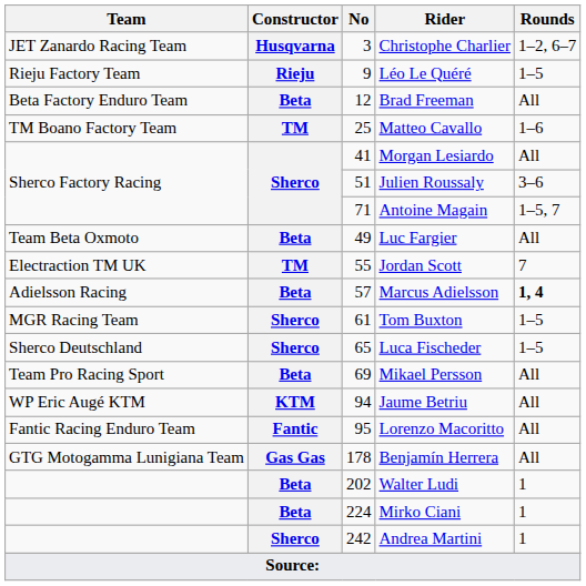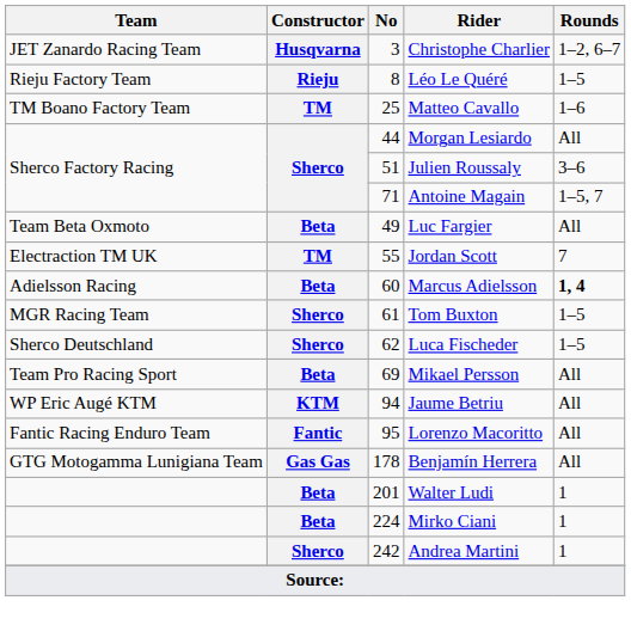Léo Le Quéré | No: 9 -> 8
- row: Beta Factory Enduro Team | Beta | 12 | Brad Freeman | All
Morgan Lesiardo | No: 41 -> 44
Marcus Adielsson | No: 57 -> 60
Luca Fischeder | No: 65 -> 62
Walter Ludi | No: 202 -> 201
